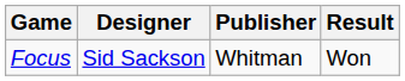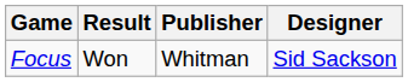columns swapped: Designer <-> Result
